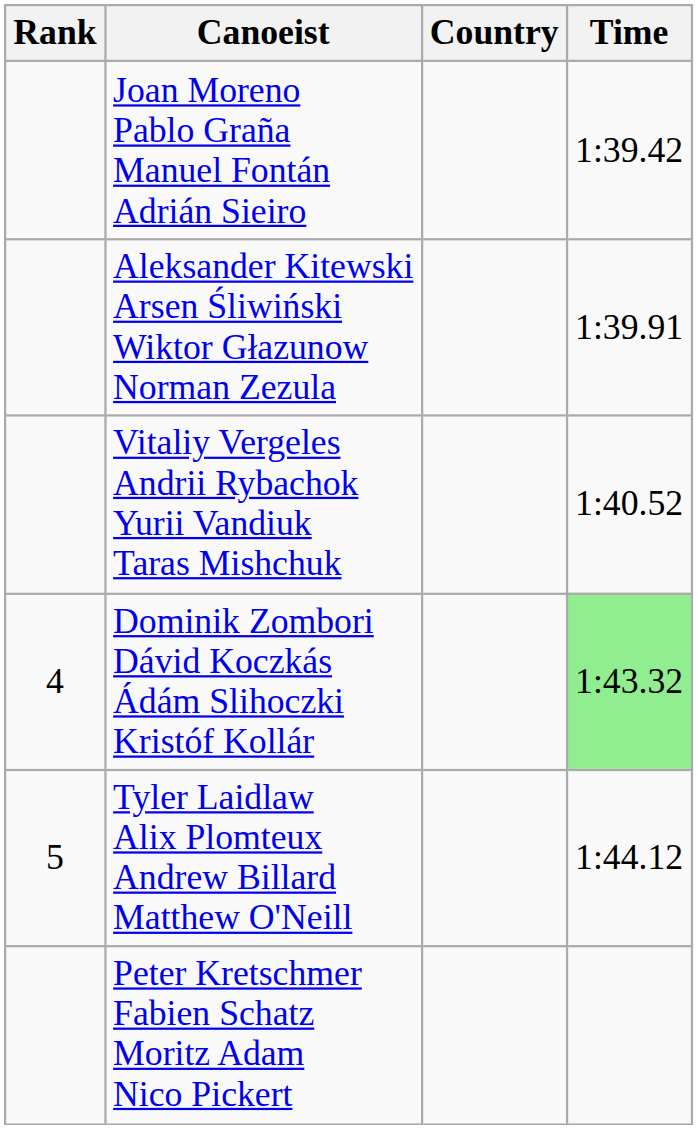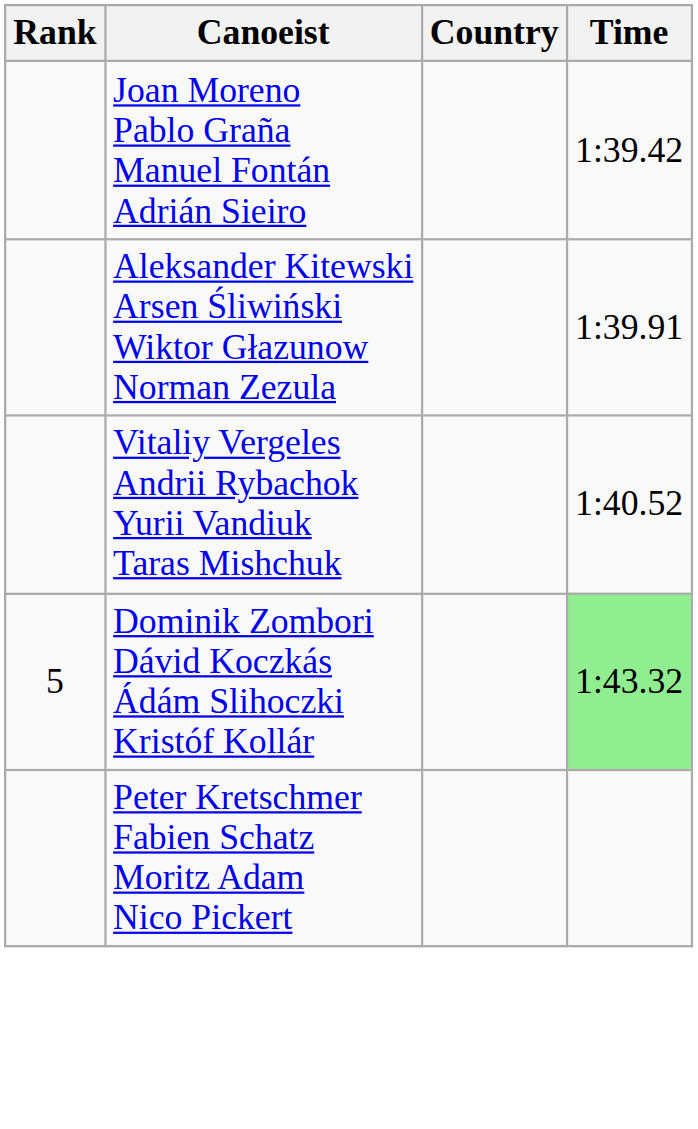Dominik Zombori Dávid Koczkás Ádám Slihoczki Kristóf Kollár | Rank: 4 -> 5
- row: 5 | Tyler Laidlaw Alix Plomteux Andrew Billard Matthew O'Neill | 1:44.12
